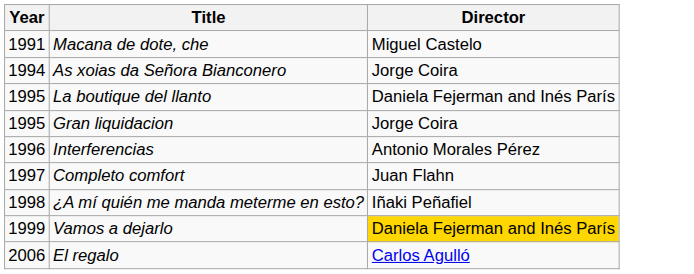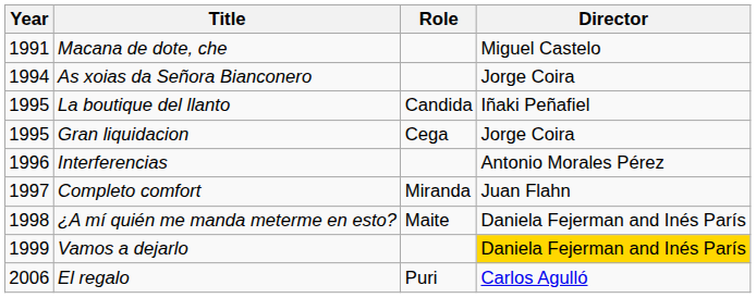+ column: Role | Candida | Cega | Miranda | Maite | Puri
La boutique del llanto | Director: Daniela Fejerman and Inés París -> Iñaki Peñafiel
¿A mí quién me manda meterme en esto? | Director: Iñaki Peñafiel -> Daniela Fejerman and Inés París
